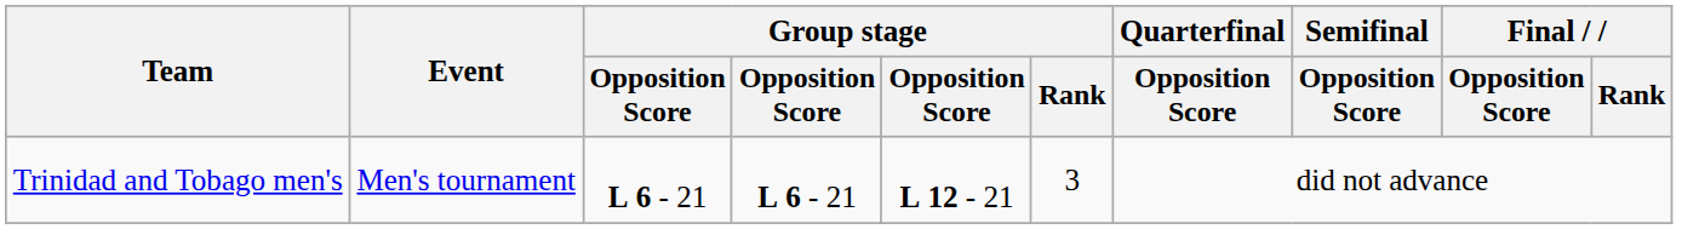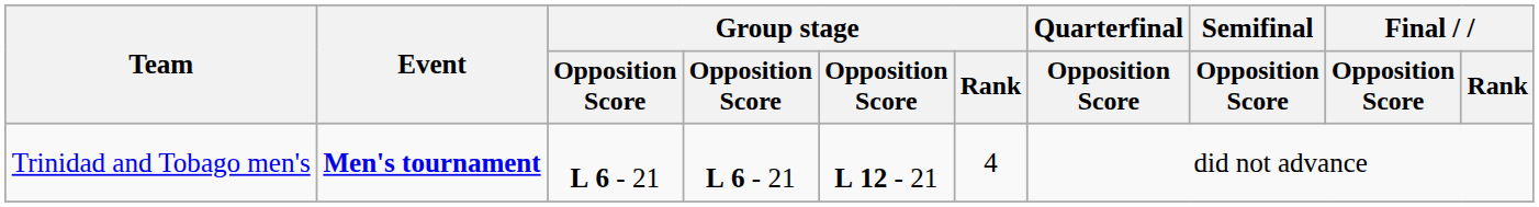Trinidad and Tobago men's | Event: normal -> bold
Trinidad and Tobago men's | Group stage / Rank: 3 -> 4
